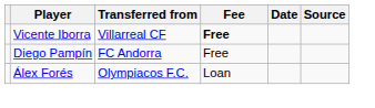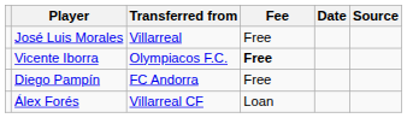+ row: José Luis Morales | Villarreal | Free
Vicente Iborra | Transferred from: Villarreal CF -> Olympiacos F.C.
Álex Forés | Transferred from: Olympiacos F.C. -> Villarreal CF
